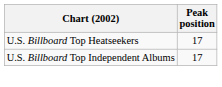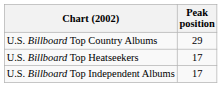+ row: U.S. Billboard Top Country Albums | 29
